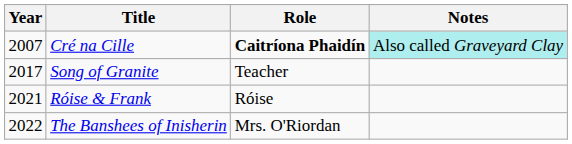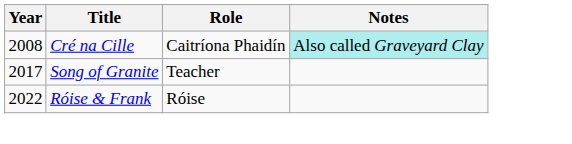Cré na Cille | Year: 2007 -> 2008
Cré na Cille | Role: bold -> normal
Róise & Frank | Year: 2021 -> 2022
- row: 2022 | The Banshees of Inisherin | Mrs. O'Riordan
